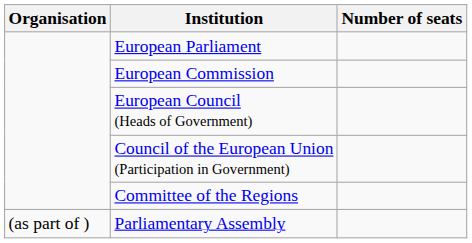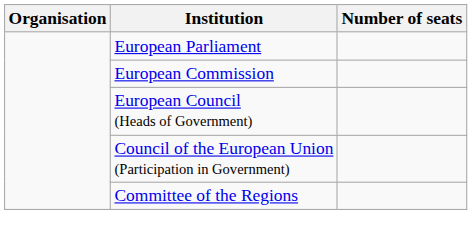- row: (as part of ) | Parliamentary Assembly
